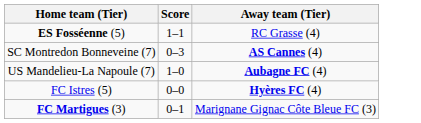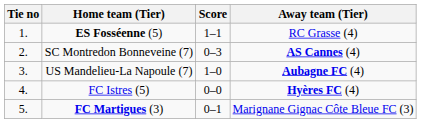+ column: Tie no | 1. | 2. | 3. | 4. | 5.
